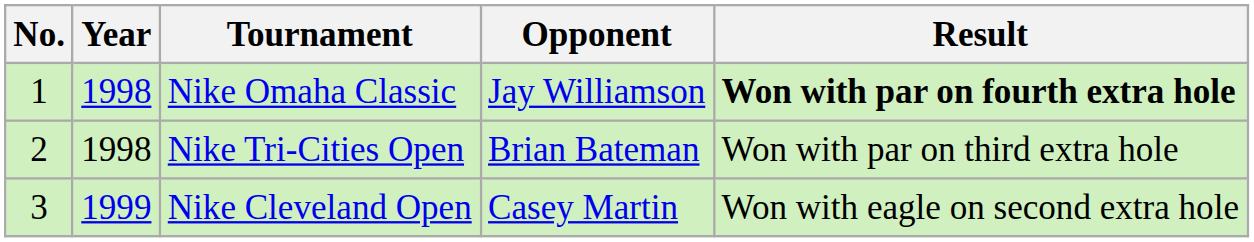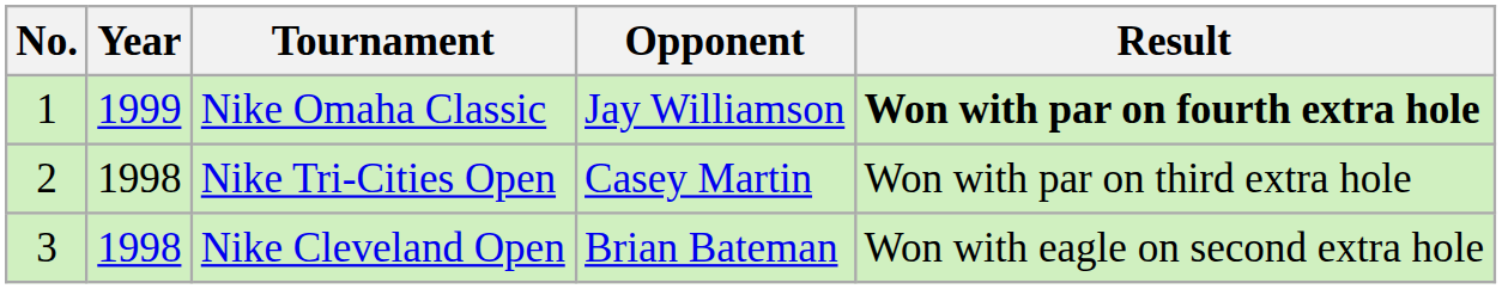Nike Omaha Classic | Year: 1998 -> 1999
Nike Tri-Cities Open | Opponent: Brian Bateman -> Casey Martin
Nike Cleveland Open | Year: 1999 -> 1998
Nike Cleveland Open | Opponent: Casey Martin -> Brian Bateman
